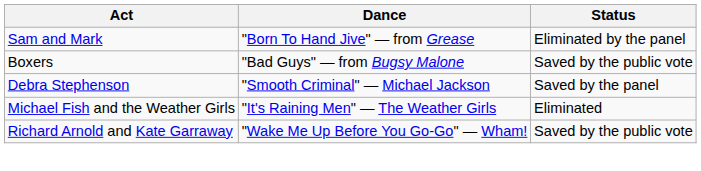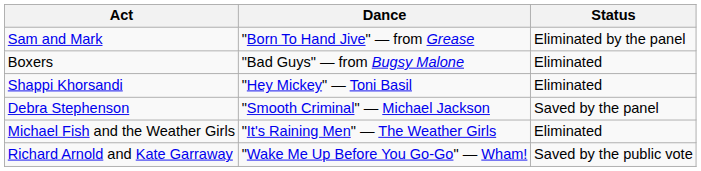Boxers | Status: Saved by the public vote -> Eliminated
+ row: Shappi Khorsandi | "Hey Mickey" — Toni Basil | Eliminated
